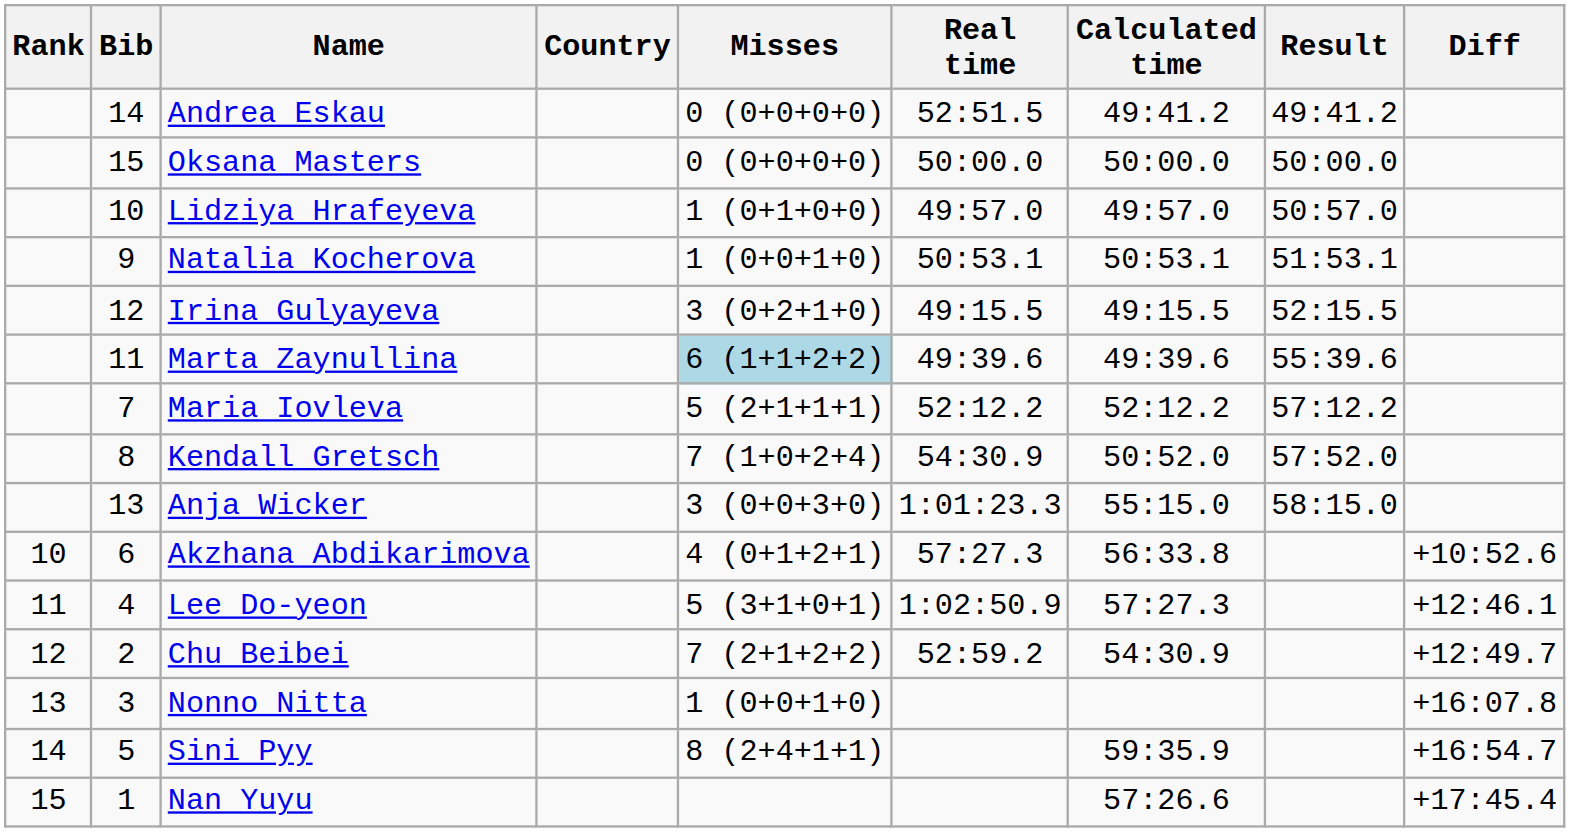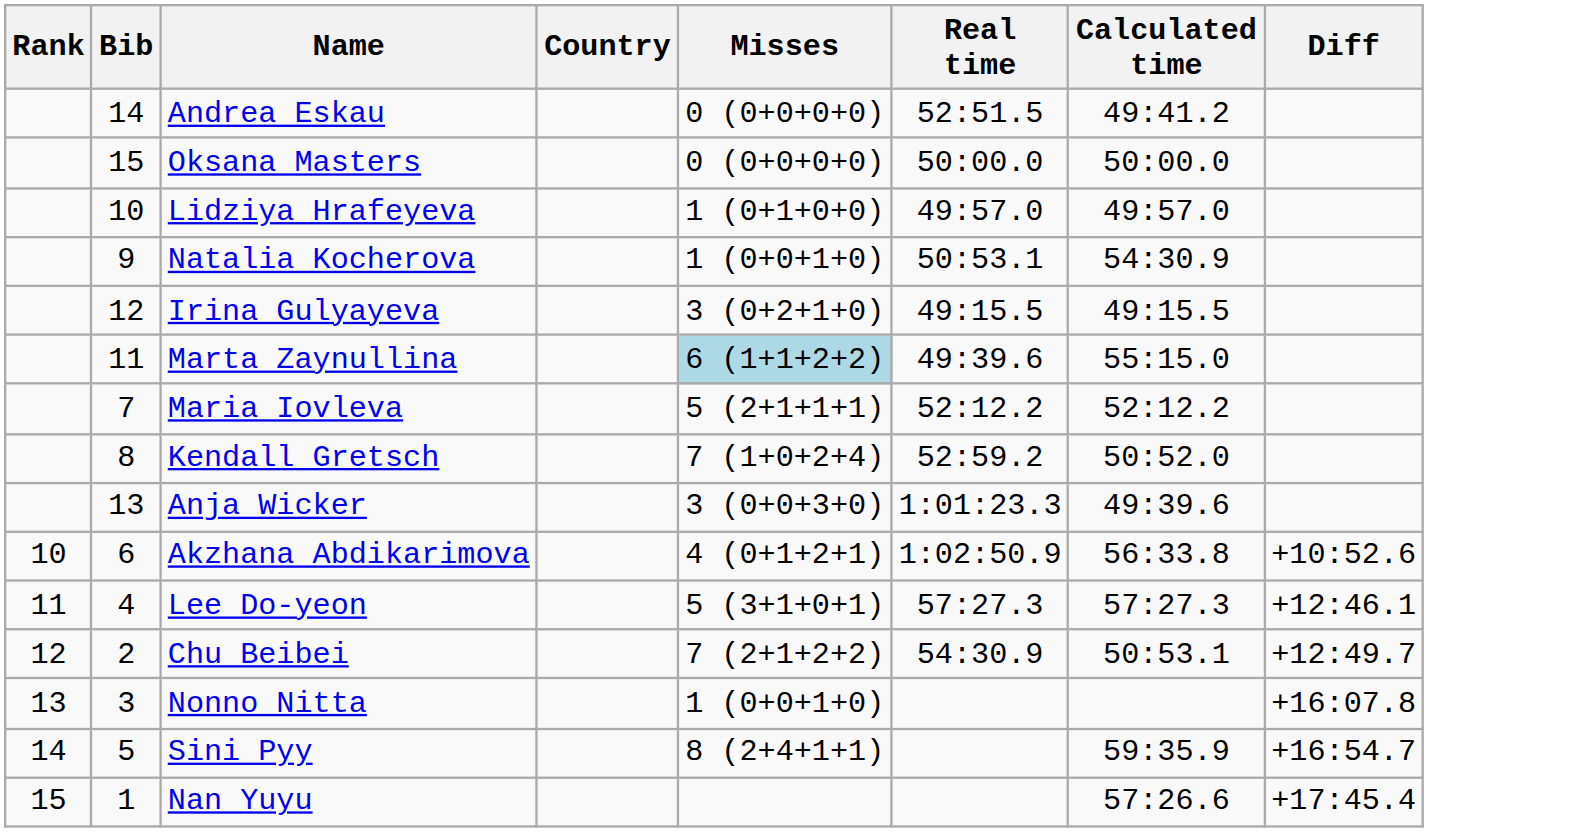- column: Result | 49:41.2 | 50:00.0 | 50:57.0 | 51:53.1 | 52:15.5 | 55:39.6 | 57:12.2 | 57:52.0 | 58:15.0
Natalia Kocherova | Calculated time: 50:53.1 -> 54:30.9
Marta Zaynullina | Calculated time: 49:39.6 -> 55:15.0
Kendall Gretsch | Real time: 54:30.9 -> 52:59.2
Anja Wicker | Calculated time: 55:15.0 -> 49:39.6
Akzhana Abdikarimova | Real time: 57:27.3 -> 1:02:50.9
Lee Do-yeon | Real time: 1:02:50.9 -> 57:27.3
Chu Beibei | Real time: 52:59.2 -> 54:30.9
Chu Beibei | Calculated time: 54:30.9 -> 50:53.1
